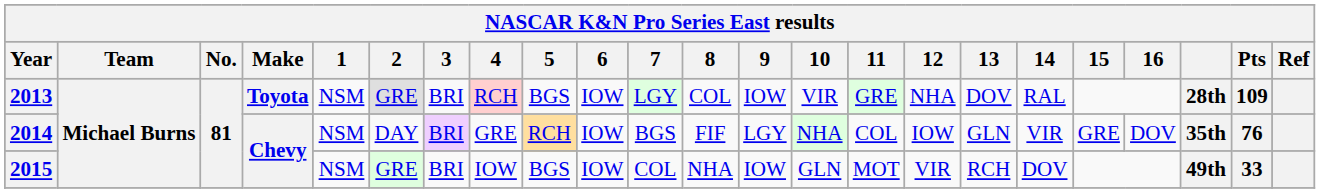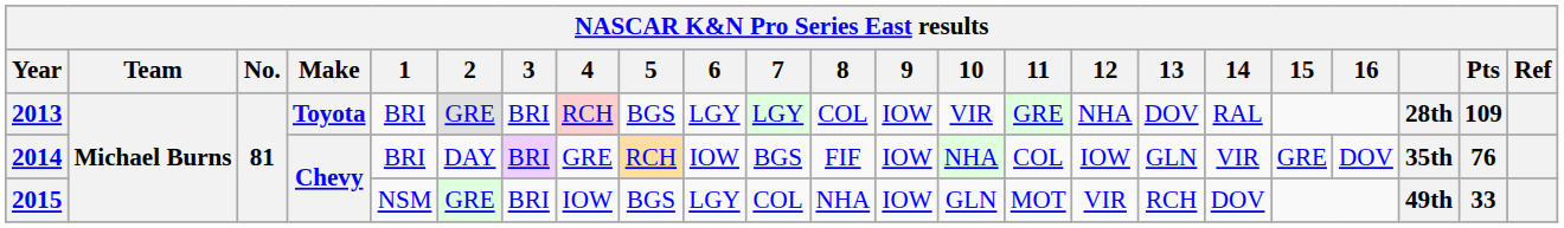2013 | 1: NSM -> BRI
2013 | 6: IOW -> LGY
2014 | 1: NSM -> BRI
2014 | 9: LGY -> IOW
2015 | 6: IOW -> LGY
